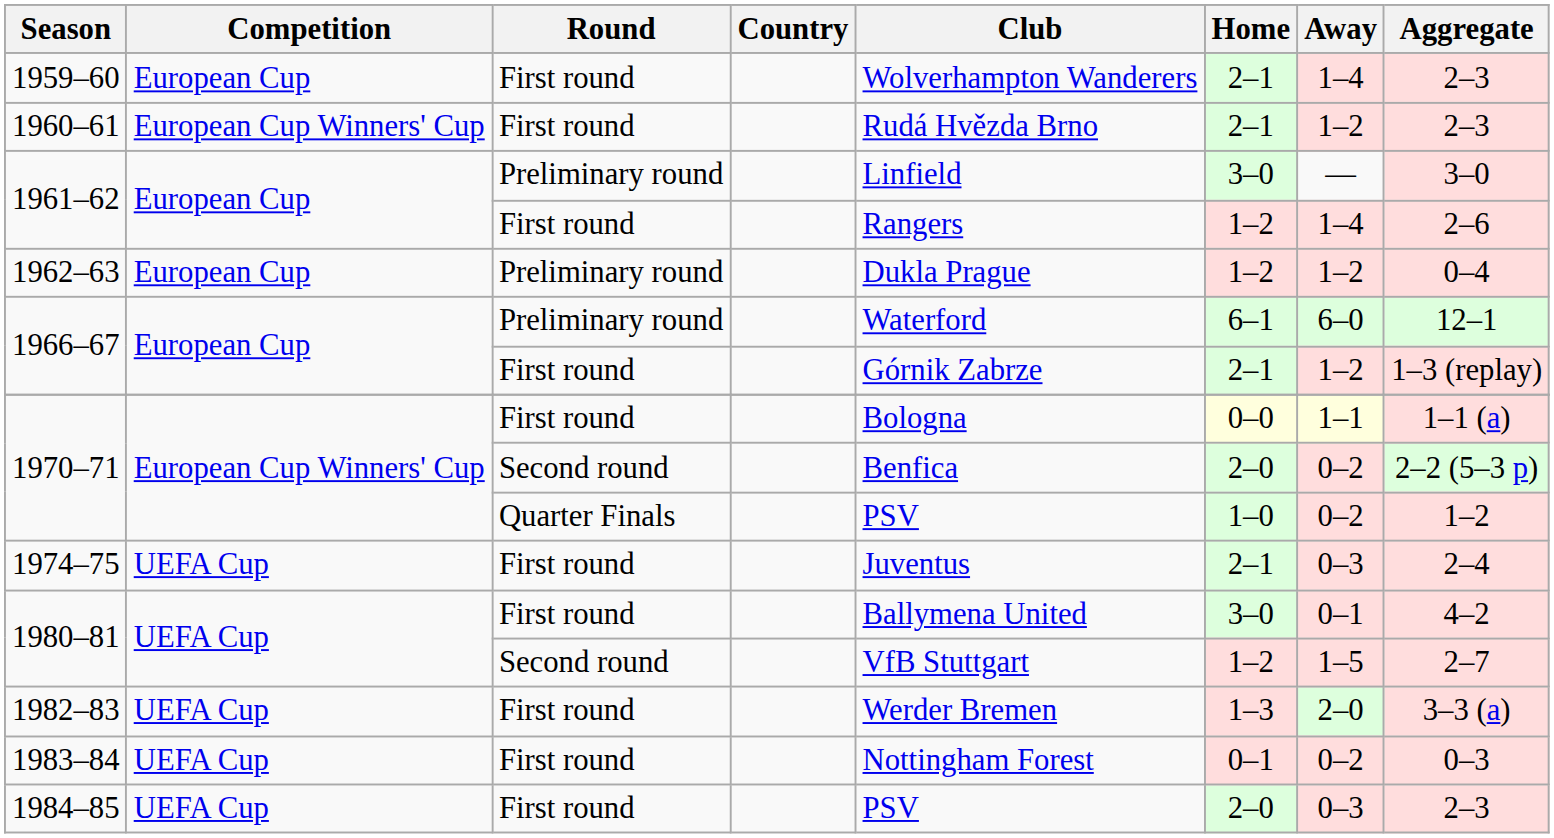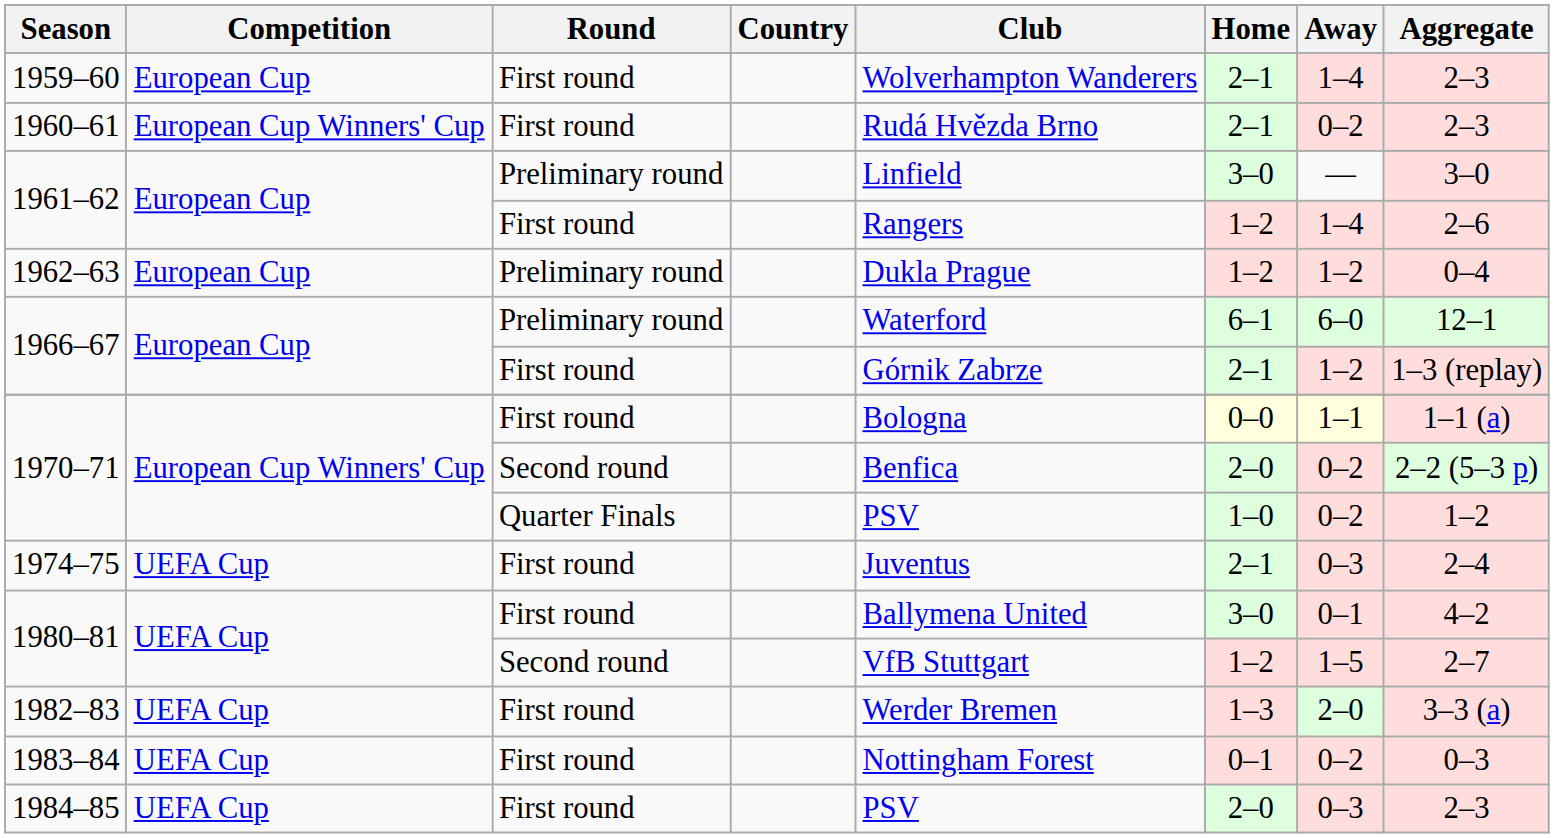1960–61 | Away: 1–2 -> 0–2
